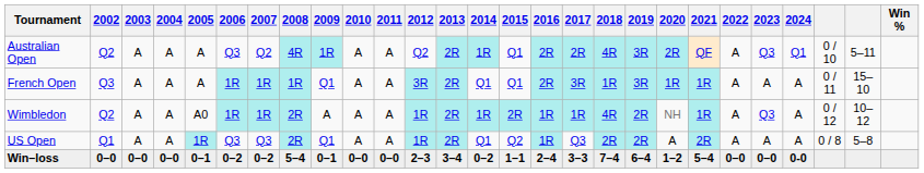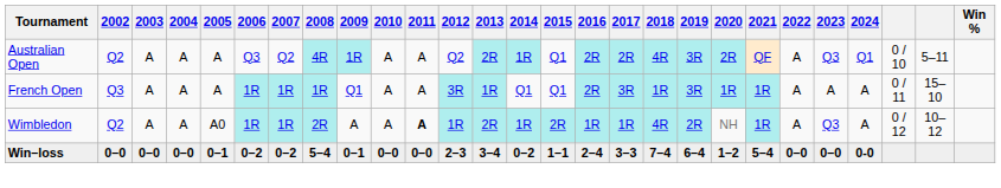French Open | 2013: 2R -> 1R
Wimbledon | 2011: normal -> bold
- row: US Open | Q1 | A | A | 1R | Q3 | Q3 | 2R | Q1 | A | A | 1R | 2R | Q1 | Q2 | 1R | Q3 | 2R | 2R | A | 2R | A | A | A | 0 / 8 | 5–8
